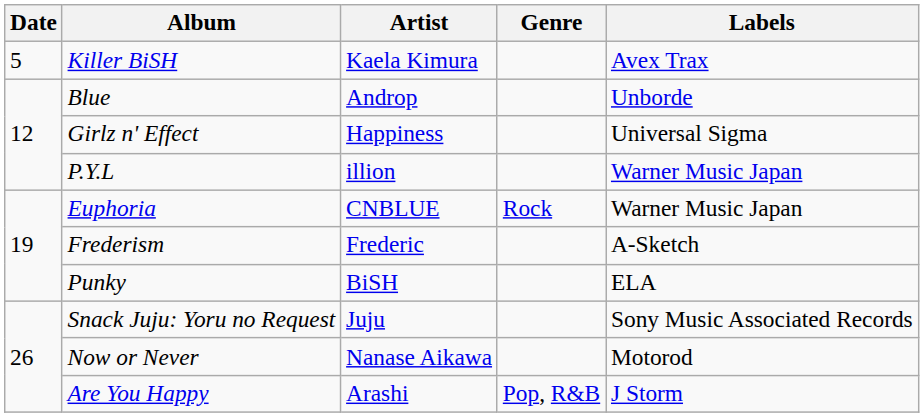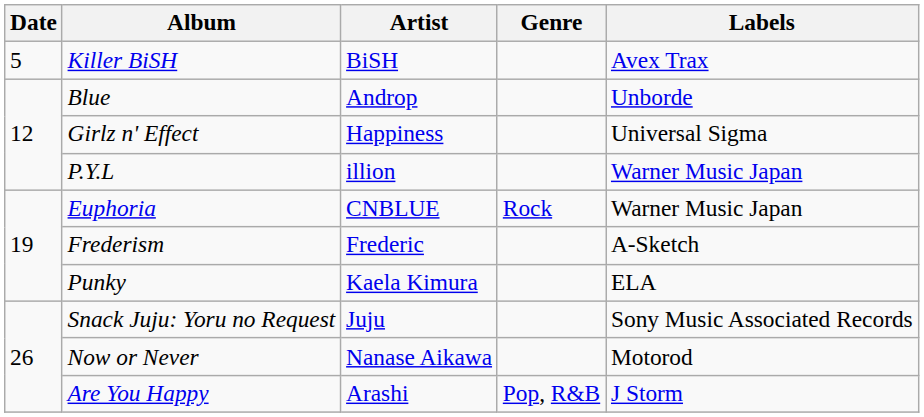Killer BiSH | Artist: Kaela Kimura -> BiSH
Punky | Artist: BiSH -> Kaela Kimura
